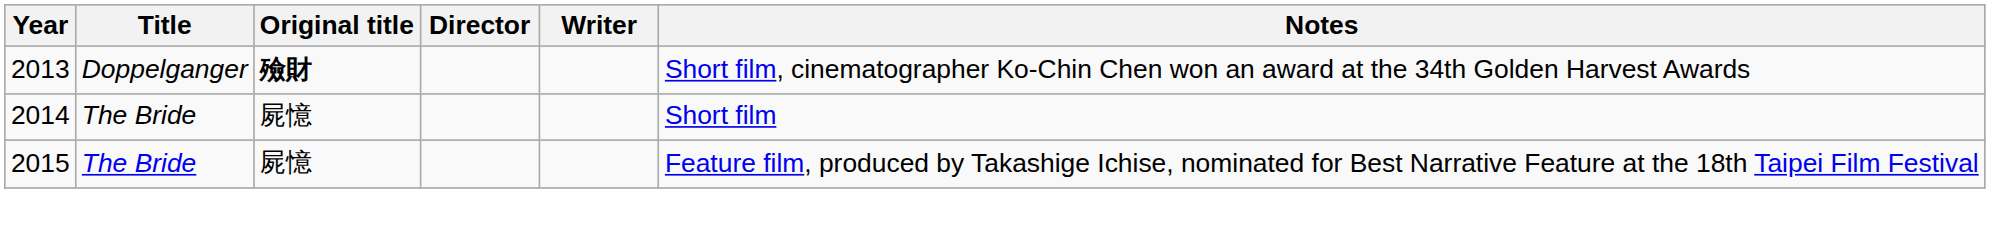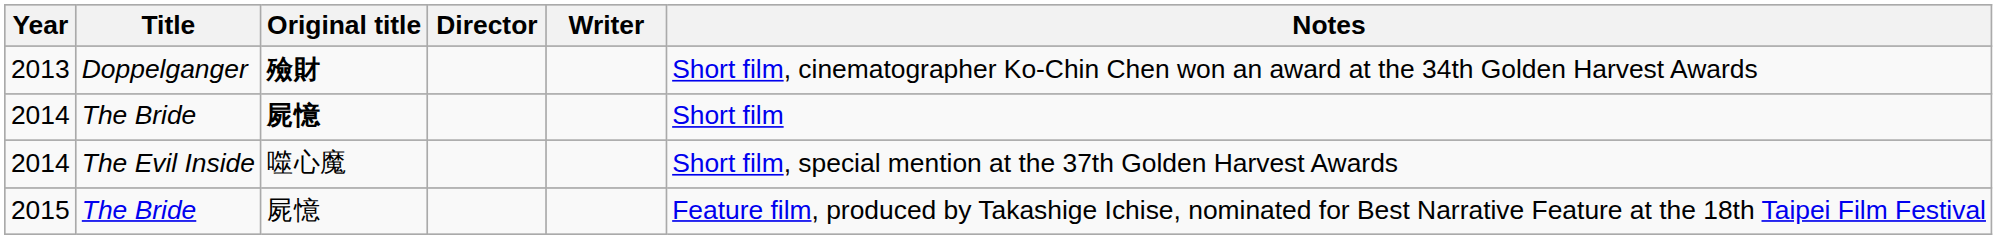2014 / The Bride | Original title: normal -> bold
+ row: 2014 | The Evil Inside | 噬心魔 | Short film, special mention at the 37th Golden Harvest Awards
